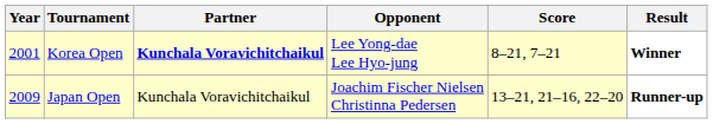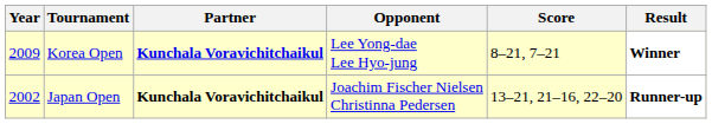Korea Open | Year: 2001 -> 2009
Japan Open | Year: 2009 -> 2002
Japan Open | Partner: normal -> bold
